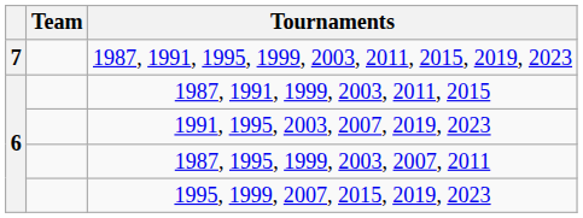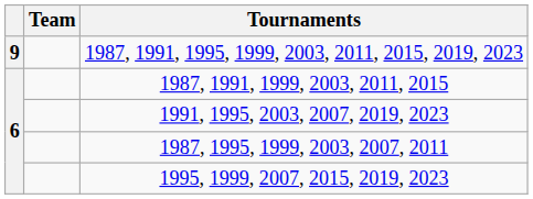1987, 1991, 1995, 1999, 2003, 2011, 2015, 2019, 2023 | column 1: 7 -> 9
